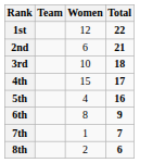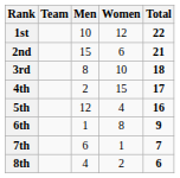+ column: Men | 10 | 15 | 8 | 2 | 12 | 1 | 6 | 4
